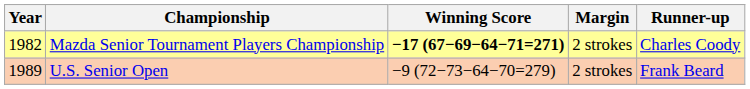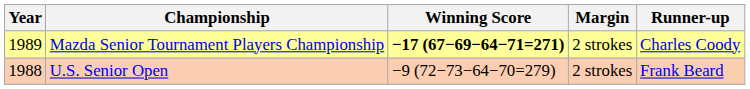Mazda Senior Tournament Players Championship | Year: 1982 -> 1989
U.S. Senior Open | Year: 1989 -> 1988
